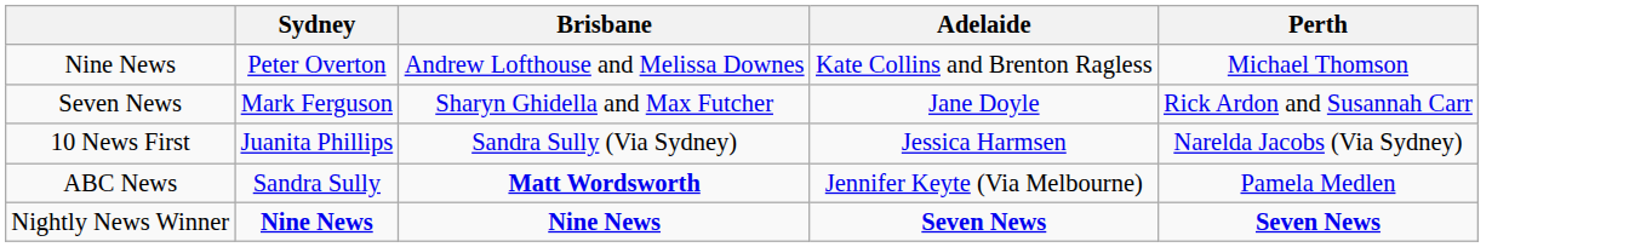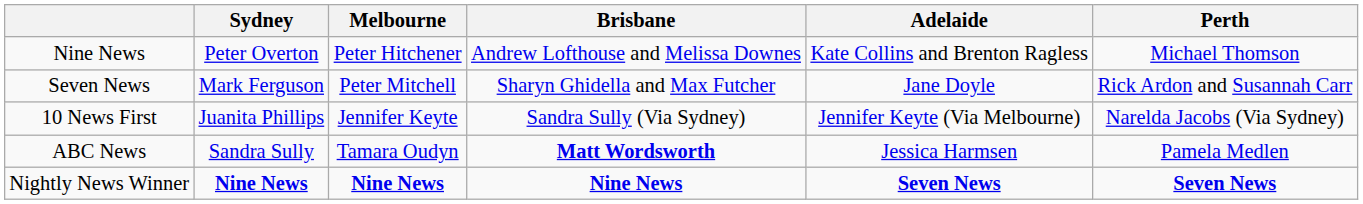+ column: Melbourne | Peter Hitchener | Peter Mitchell | Jennifer Keyte | Tamara Oudyn | Nine News
10 News First | Adelaide: Jessica Harmsen -> Jennifer Keyte (Via Melbourne)
ABC News | Adelaide: Jennifer Keyte (Via Melbourne) -> Jessica Harmsen
